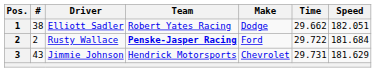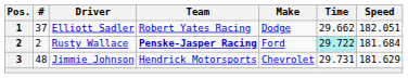Elliott Sadler | #: 38 -> 37
Rusty Wallace | Time: no background -> paleturquoise background
Jimmie Johnson | #: 43 -> 48
